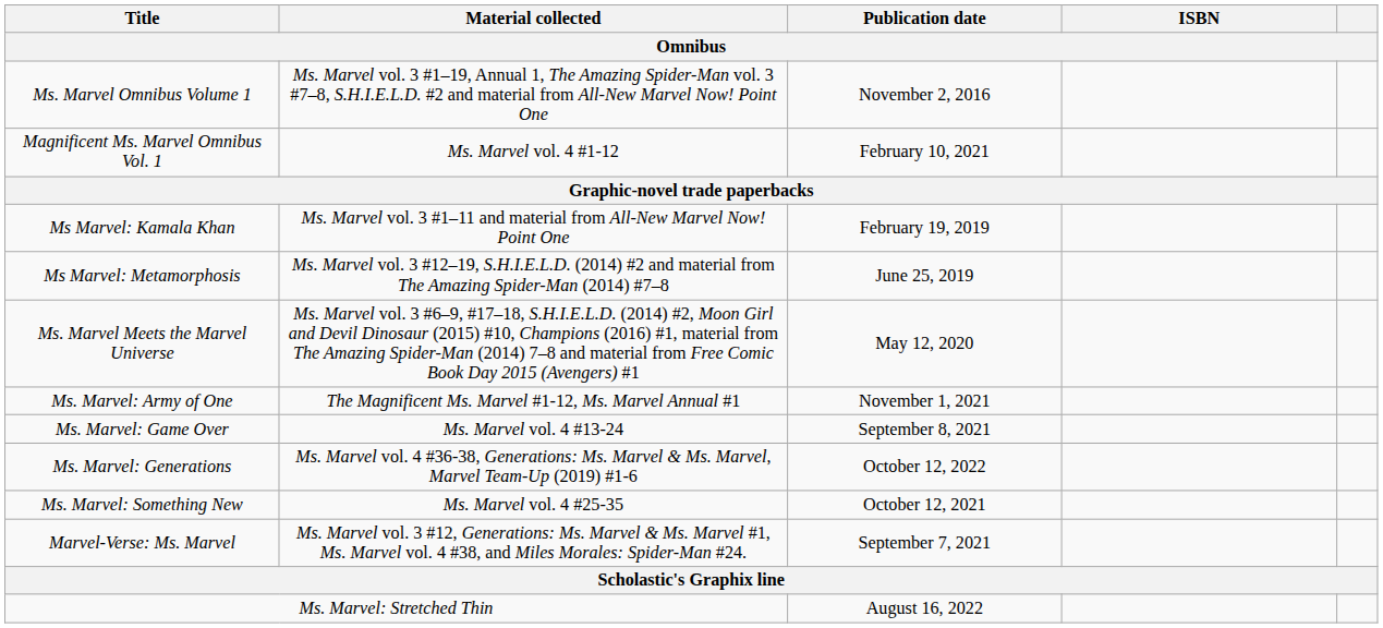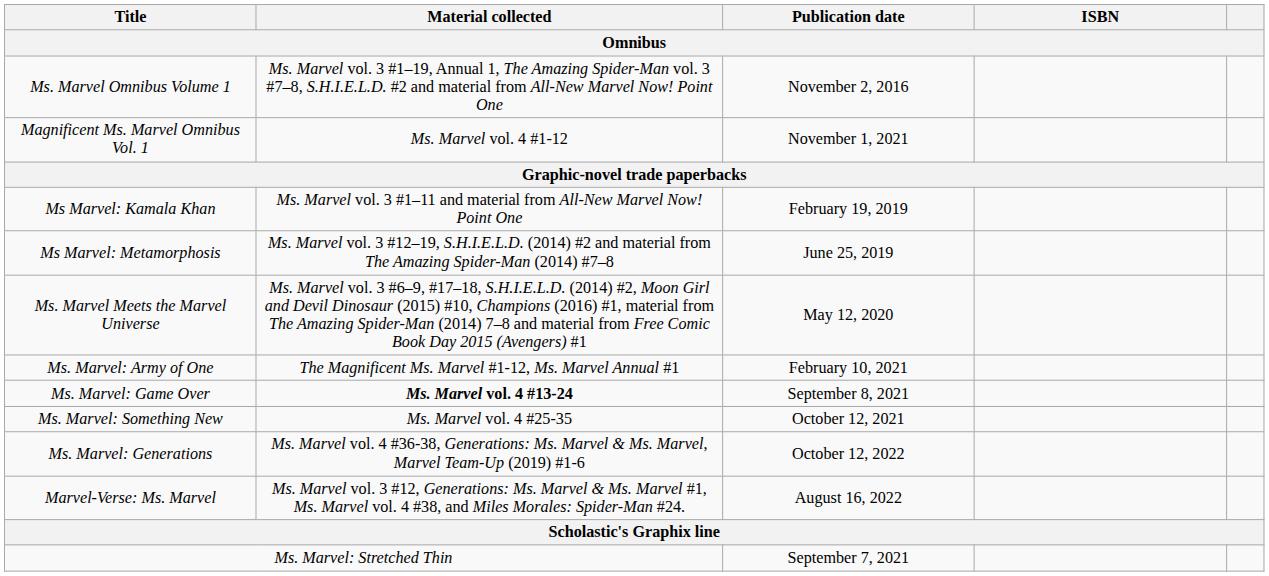Magnificent Ms. Marvel Omnibus Vol. 1 | Publication date: February 10, 2021 -> November 1, 2021
Ms. Marvel: Army of One | Publication date: November 1, 2021 -> February 10, 2021
Ms. Marvel: Game Over | Material collected: normal -> bold
rows swapped: Ms. Marvel: Something New <-> Ms. Marvel: Generations
Marvel-Verse: Ms. Marvel | Publication date: September 7, 2021 -> August 16, 2022
Ms. Marvel: Stretched Thin | Publication date: August 16, 2022 -> September 7, 2021
